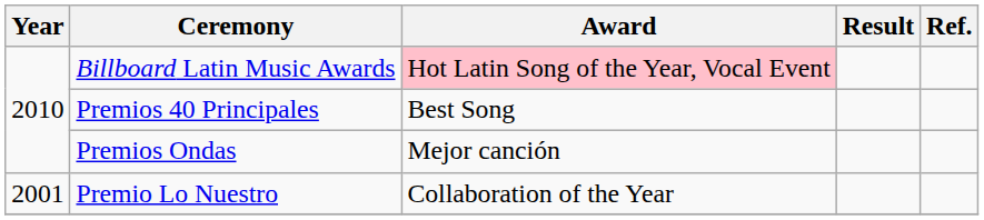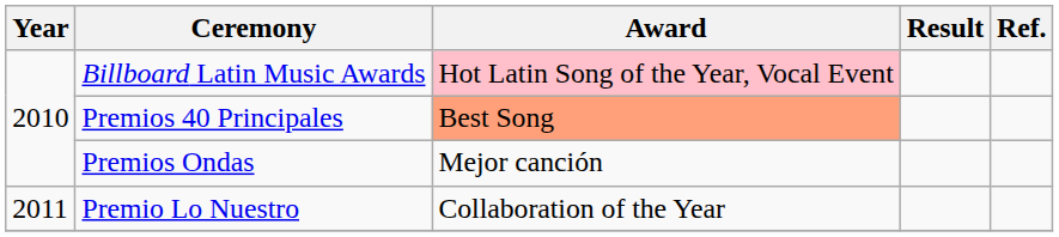Premios 40 Principales | Award: no background -> lightsalmon background
Premio Lo Nuestro | Year: 2001 -> 2011
